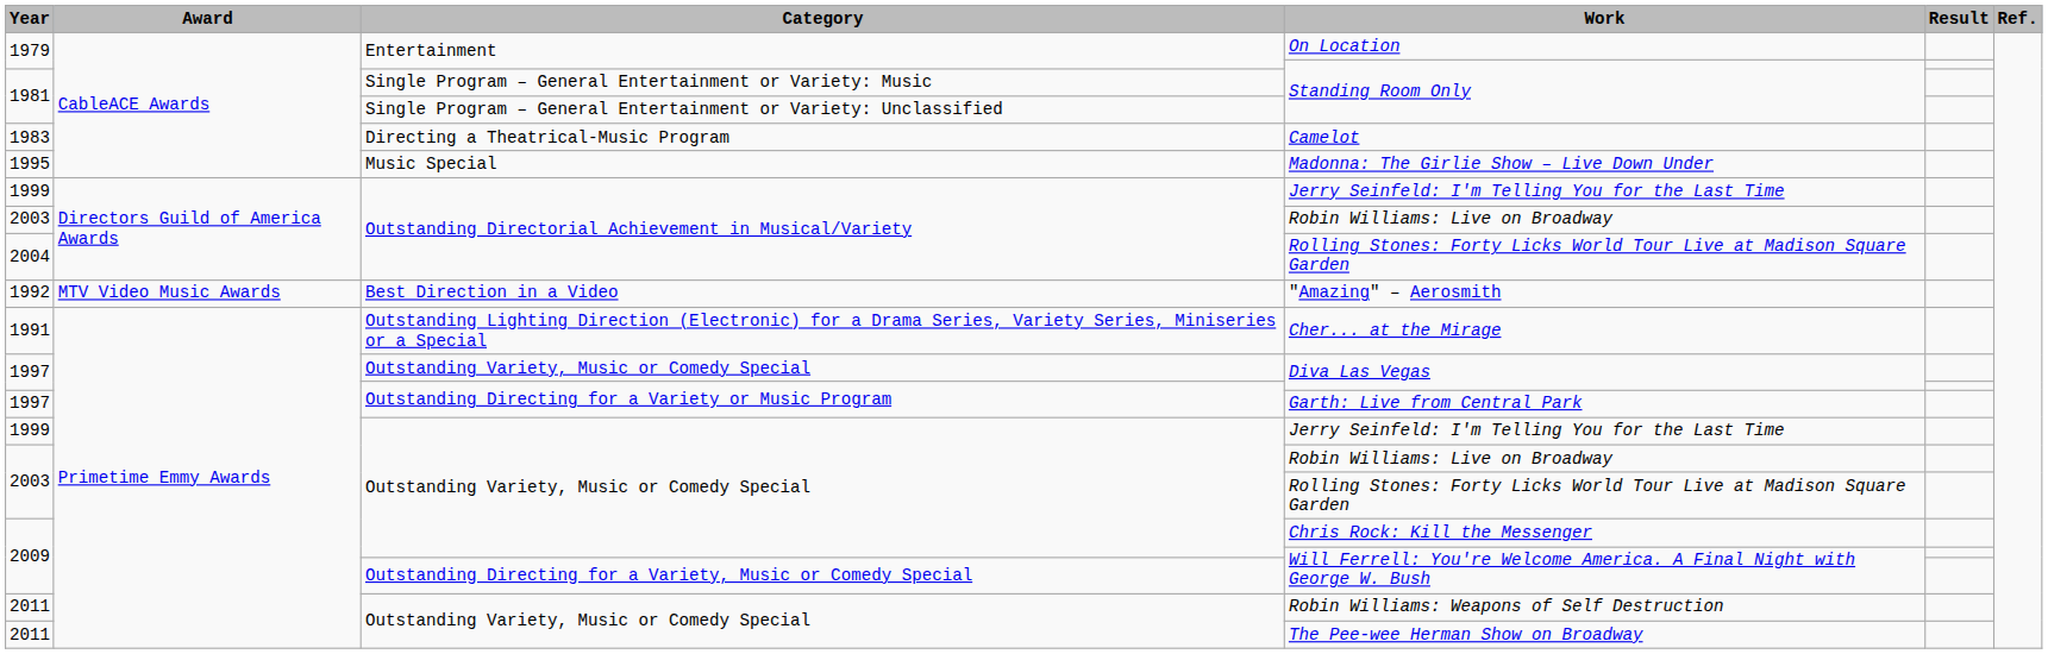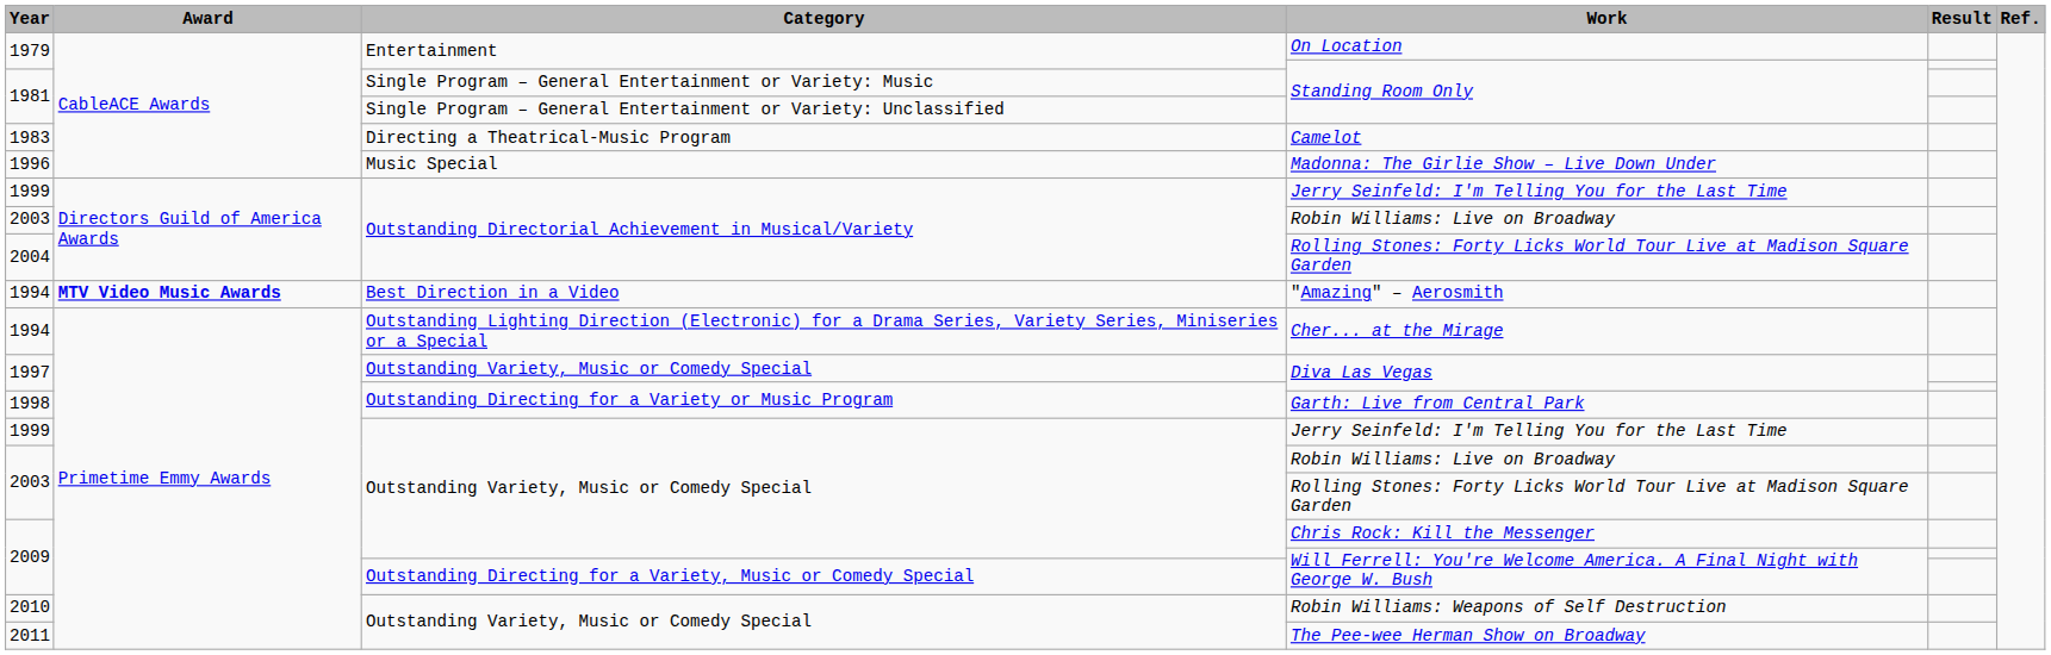Madonna: The Girlie Show – Live Down Under | Year: 1995 -> 1996
"Amazing" – Aerosmith | Year: 1992 -> 1994
"Amazing" – Aerosmith | Award: normal -> bold
Cher... at the Mirage | Year: 1991 -> 1994
Garth: Live from Central Park | Year: 1997 -> 1998
Robin Williams: Weapons of Self Destruction | Year: 2011 -> 2010
